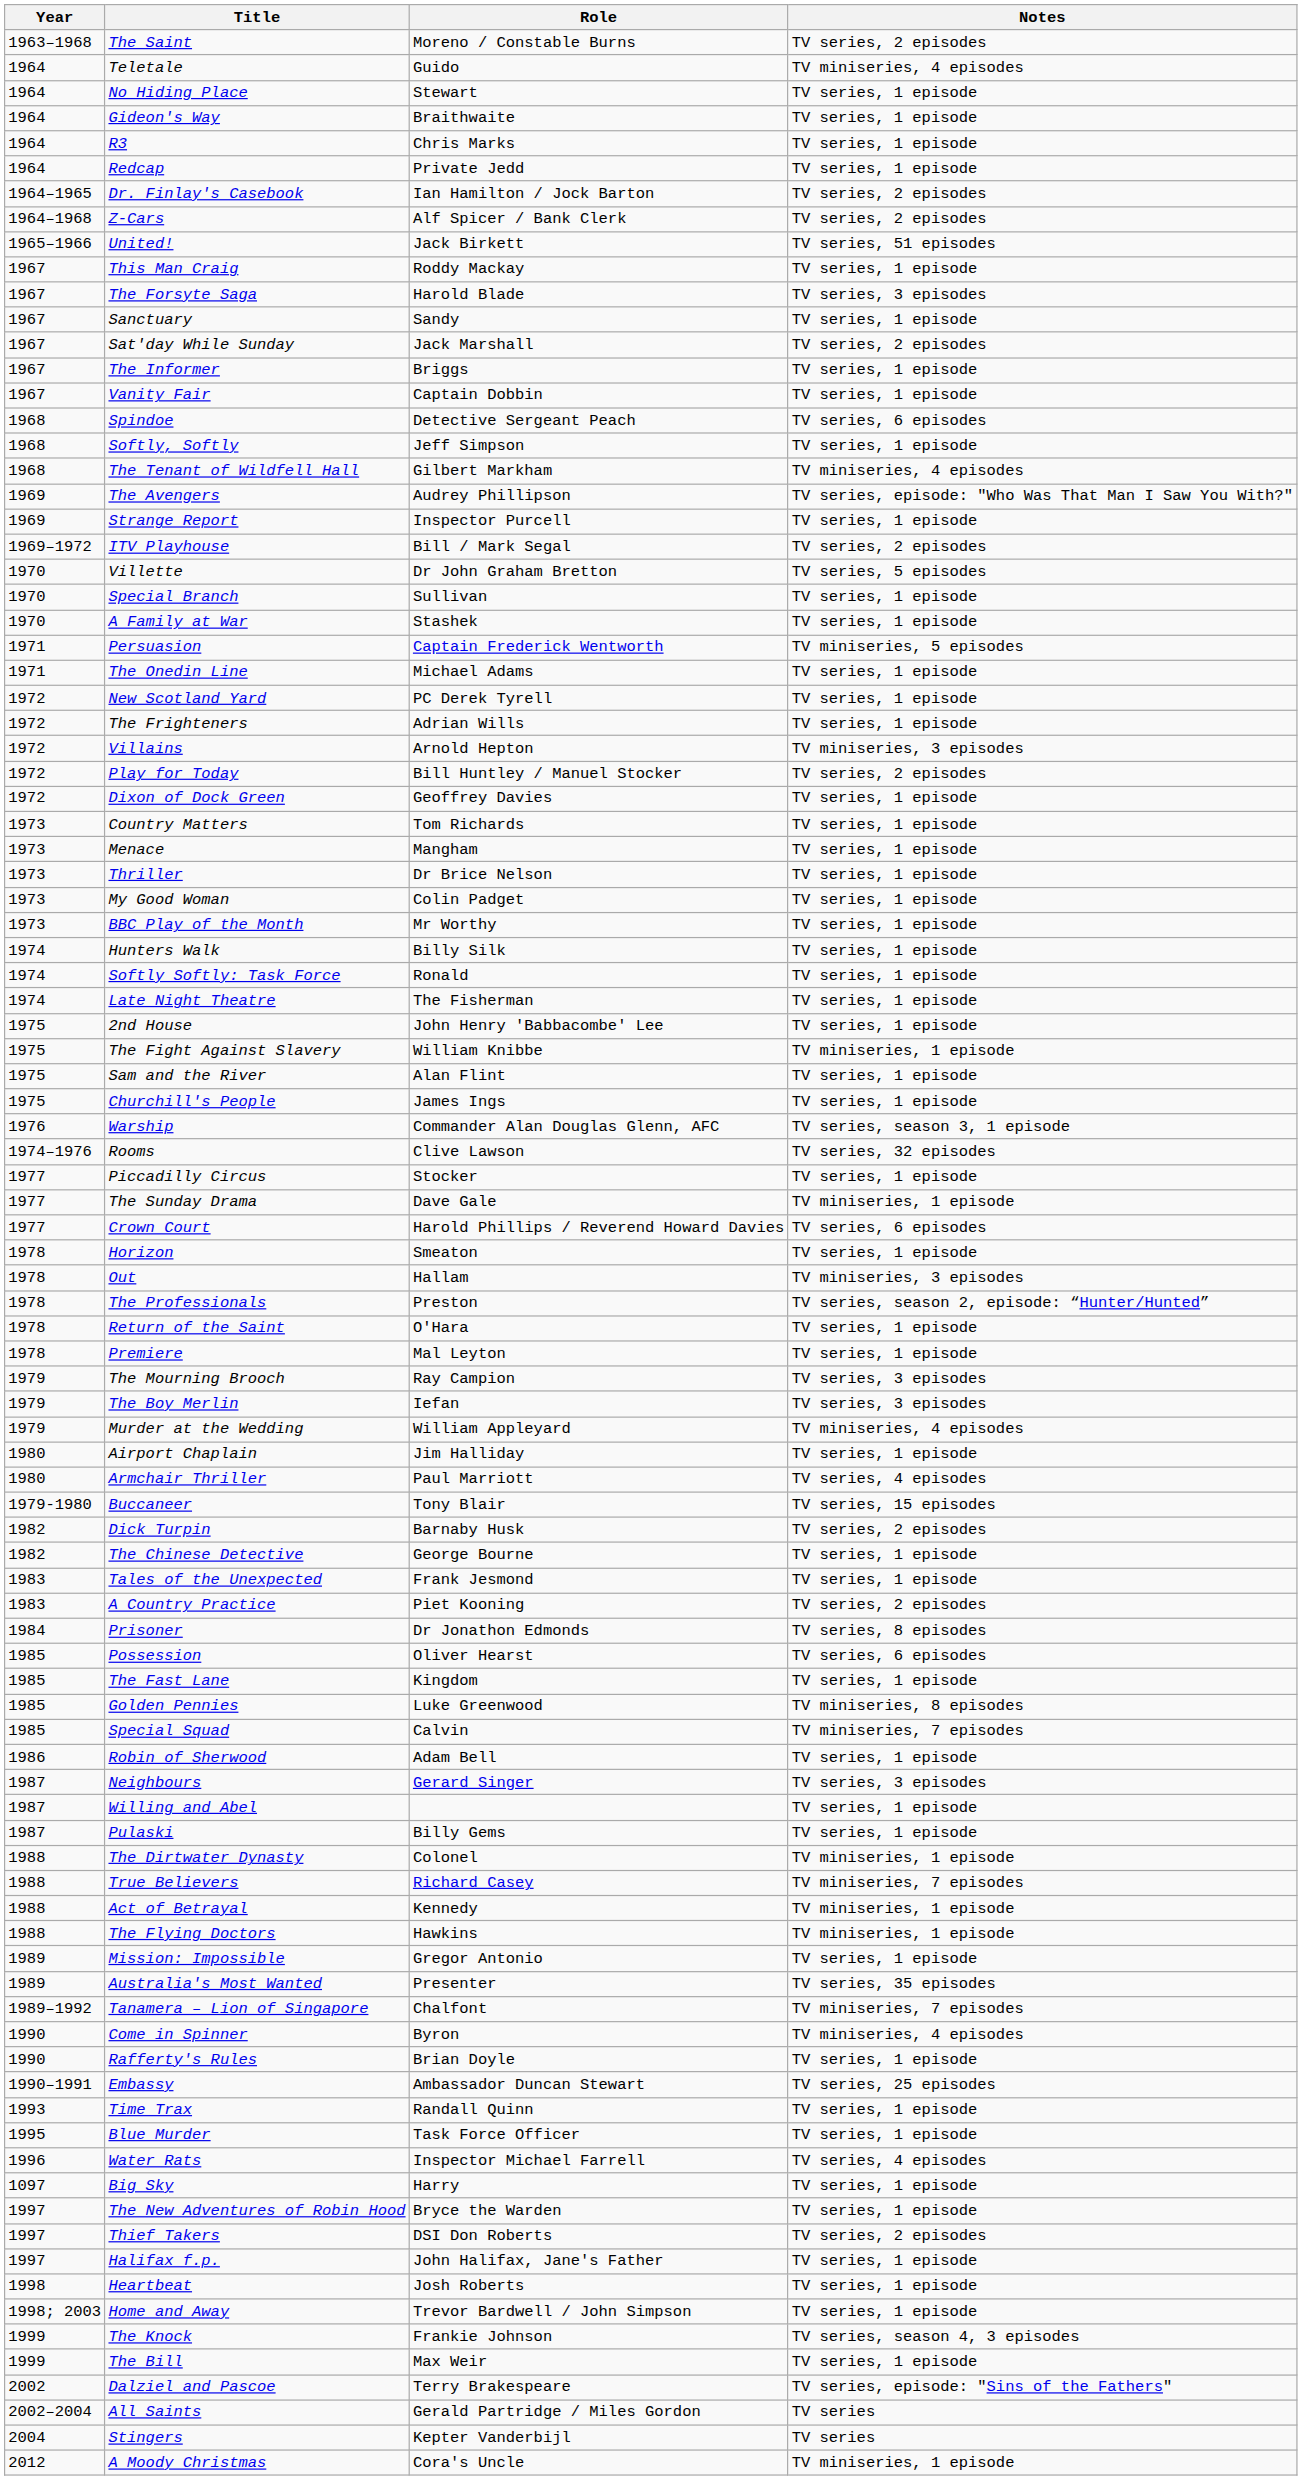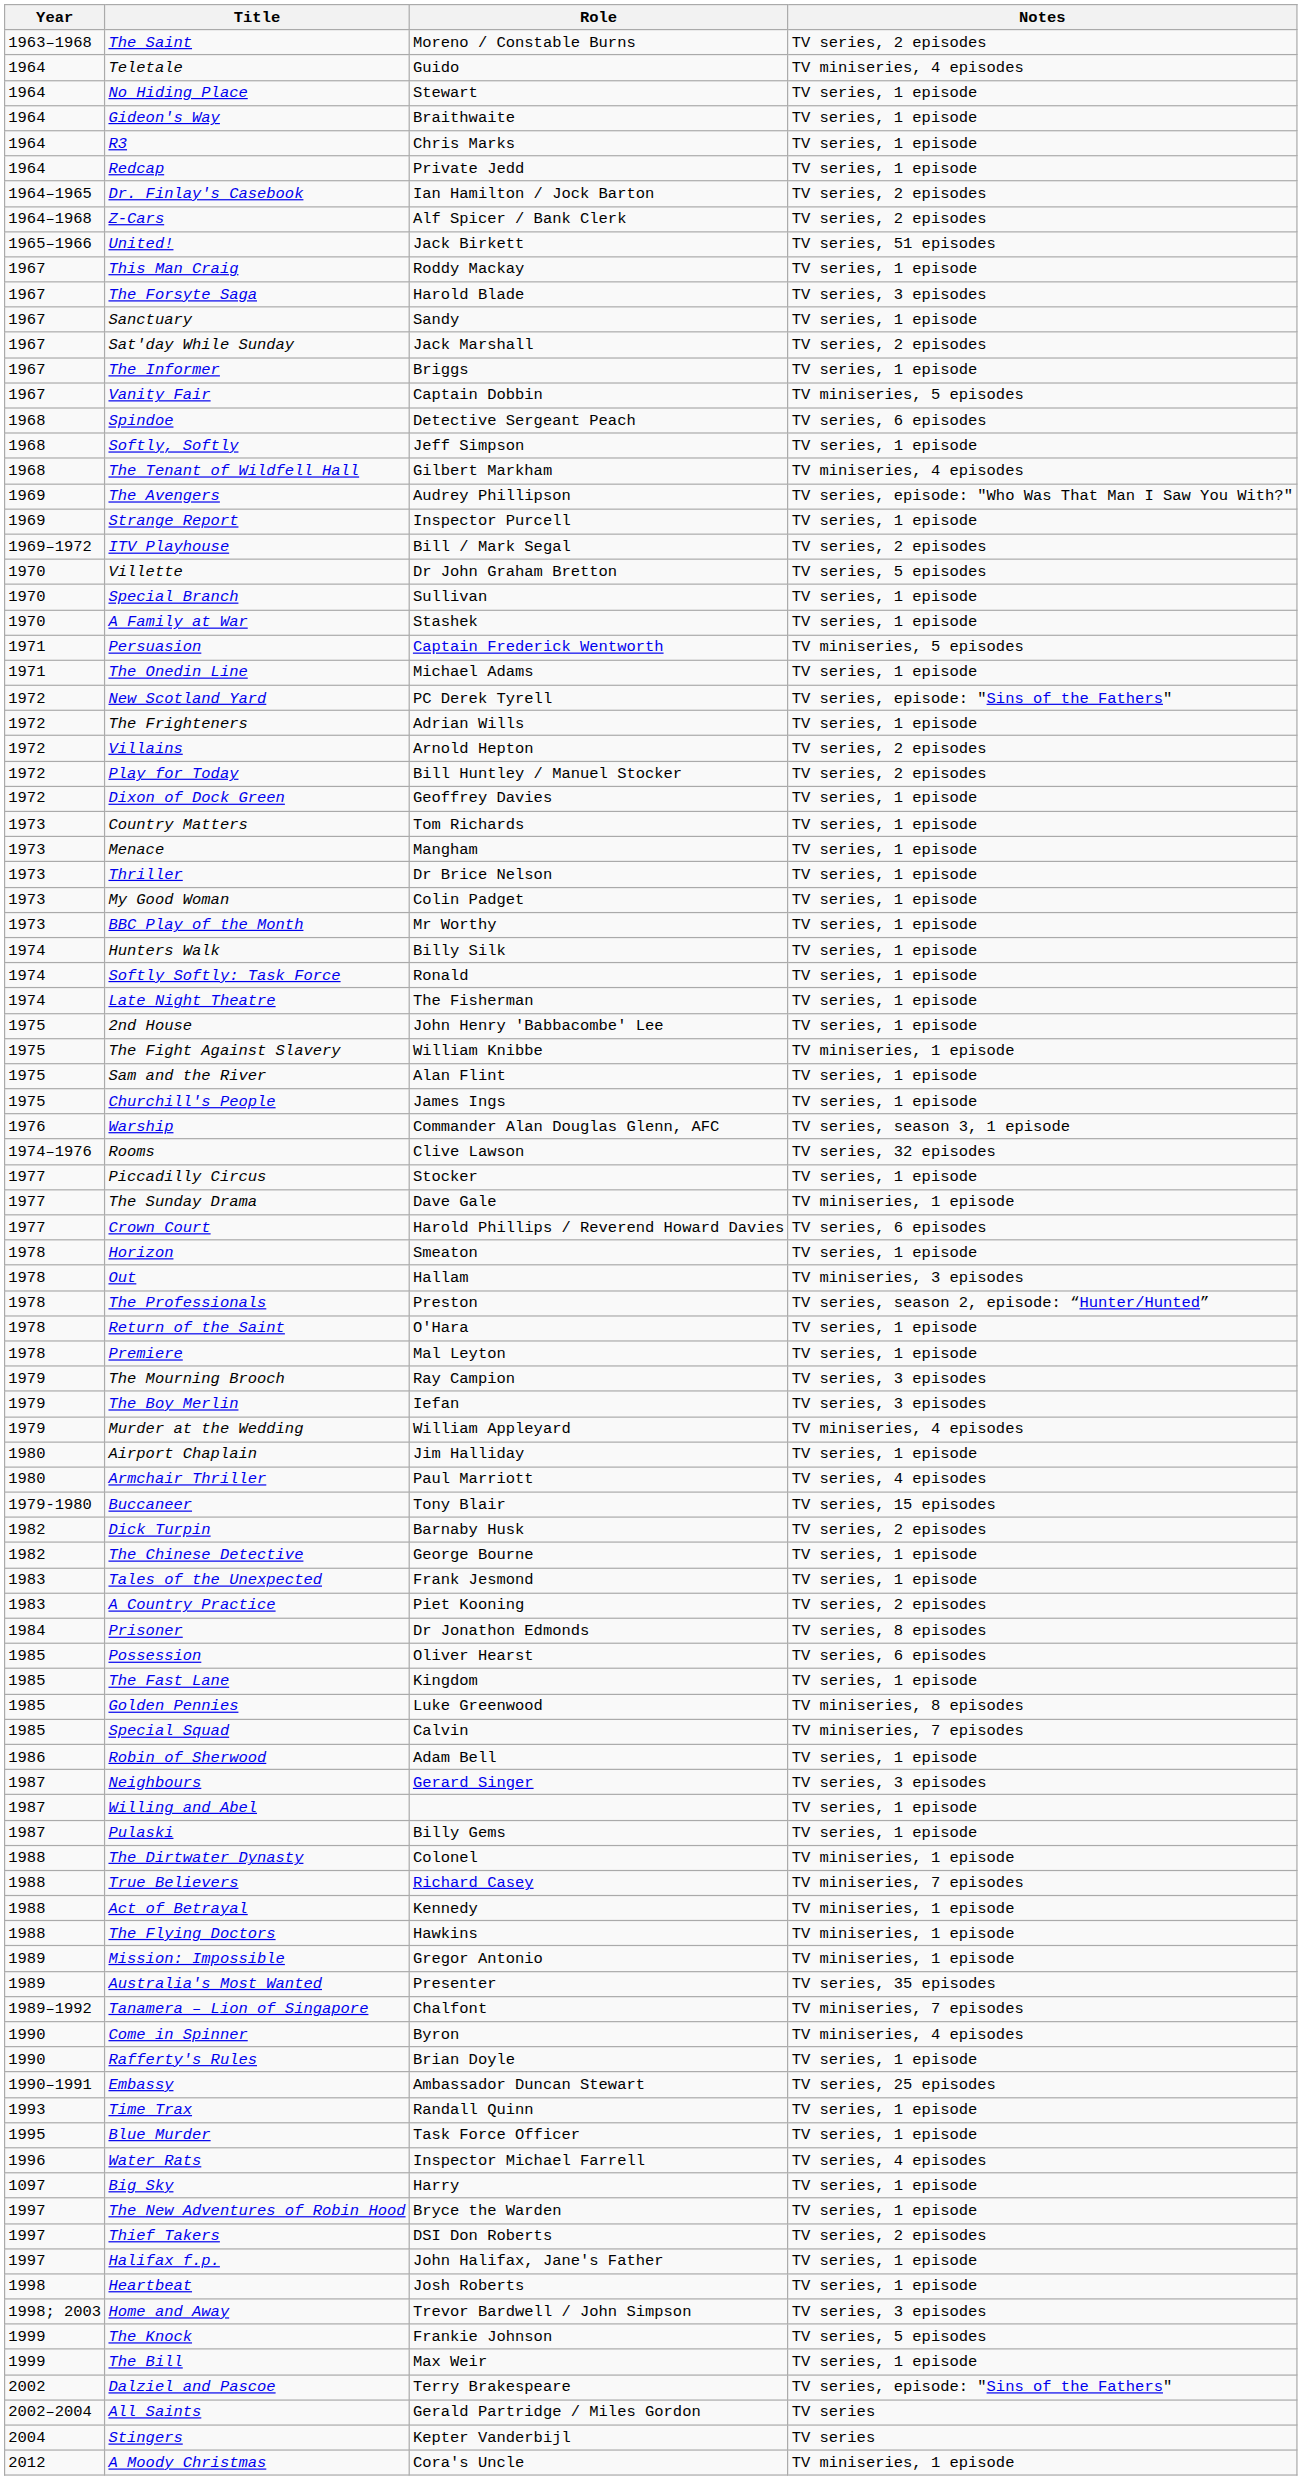Vanity Fair | Notes: TV series, 1 episode -> TV miniseries, 5 episodes
New Scotland Yard | Notes: TV series, 1 episode -> TV series, episode: "Sins of the Fathers"
Villains | Notes: TV miniseries, 3 episodes -> TV series, 2 episodes
Mission: Impossible | Notes: TV series, 1 episode -> TV miniseries, 1 episode
Home and Away | Notes: TV series, 1 episode -> TV series, 3 episodes
The Knock | Notes: TV series, season 4, 3 episodes -> TV series, 5 episodes
